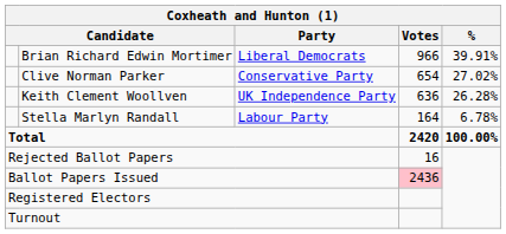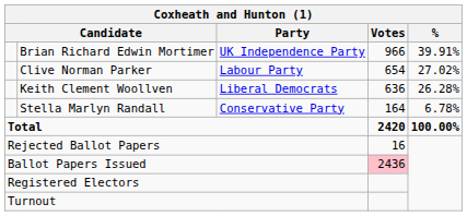Brian Richard Edwin Mortimer | Party: Liberal Democrats -> UK Independence Party
Clive Norman Parker | Party: Conservative Party -> Labour Party
Keith Clement Woollven | Party: UK Independence Party -> Liberal Democrats
Stella Marlyn Randall | Party: Labour Party -> Conservative Party
